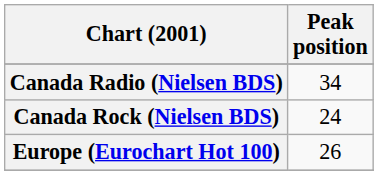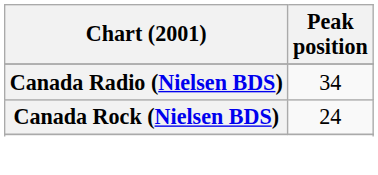- row: Europe (Eurochart Hot 100) | 26
